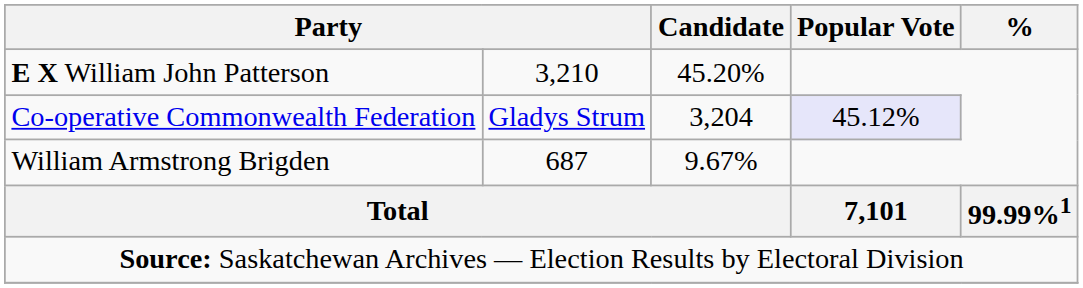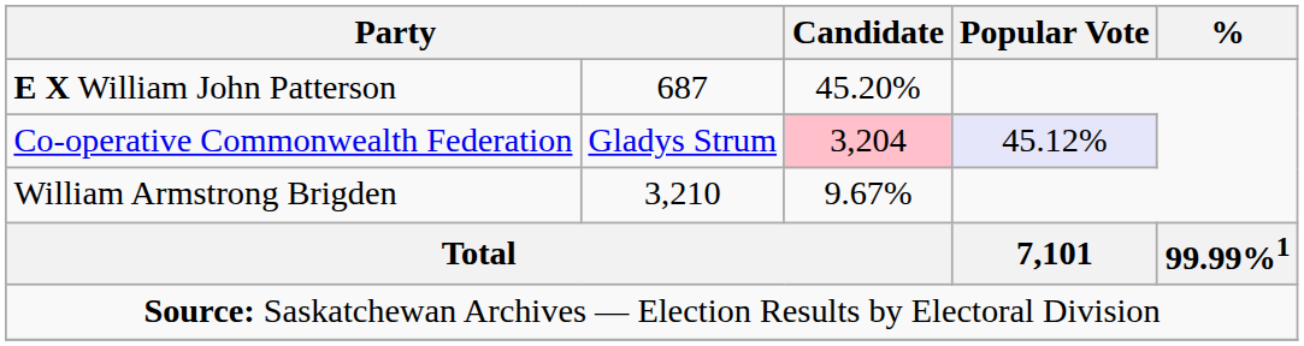E X William John Patterson | column 2: 3,210 -> 687
Co-operative Commonwealth Federation | Candidate: no background -> pink background
William Armstrong Brigden | column 2: 687 -> 3,210
